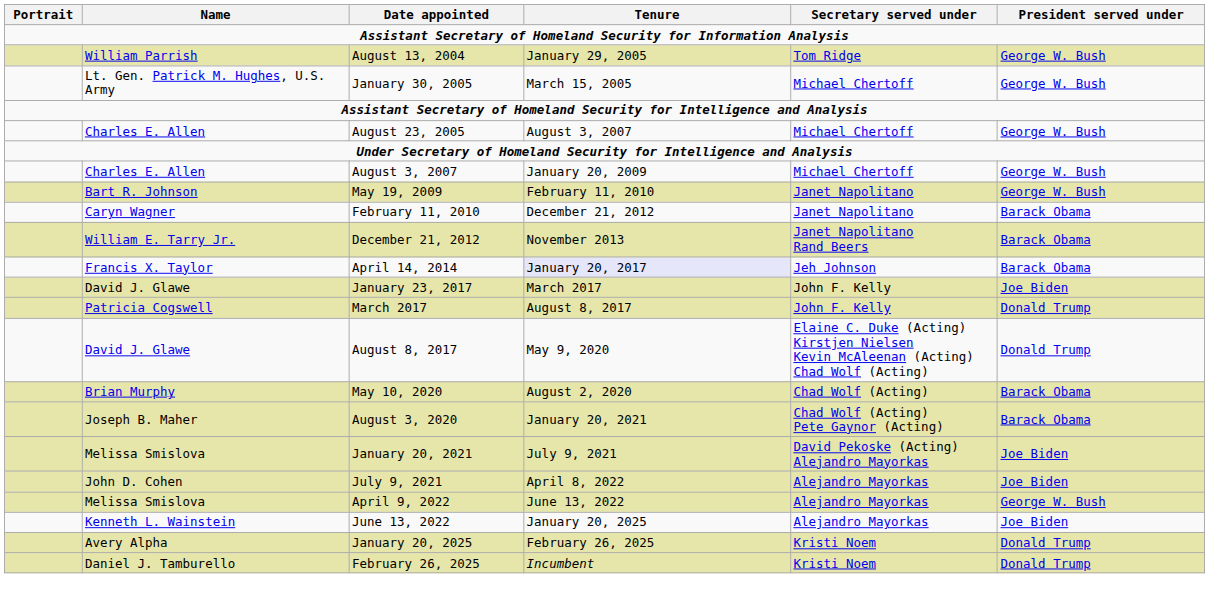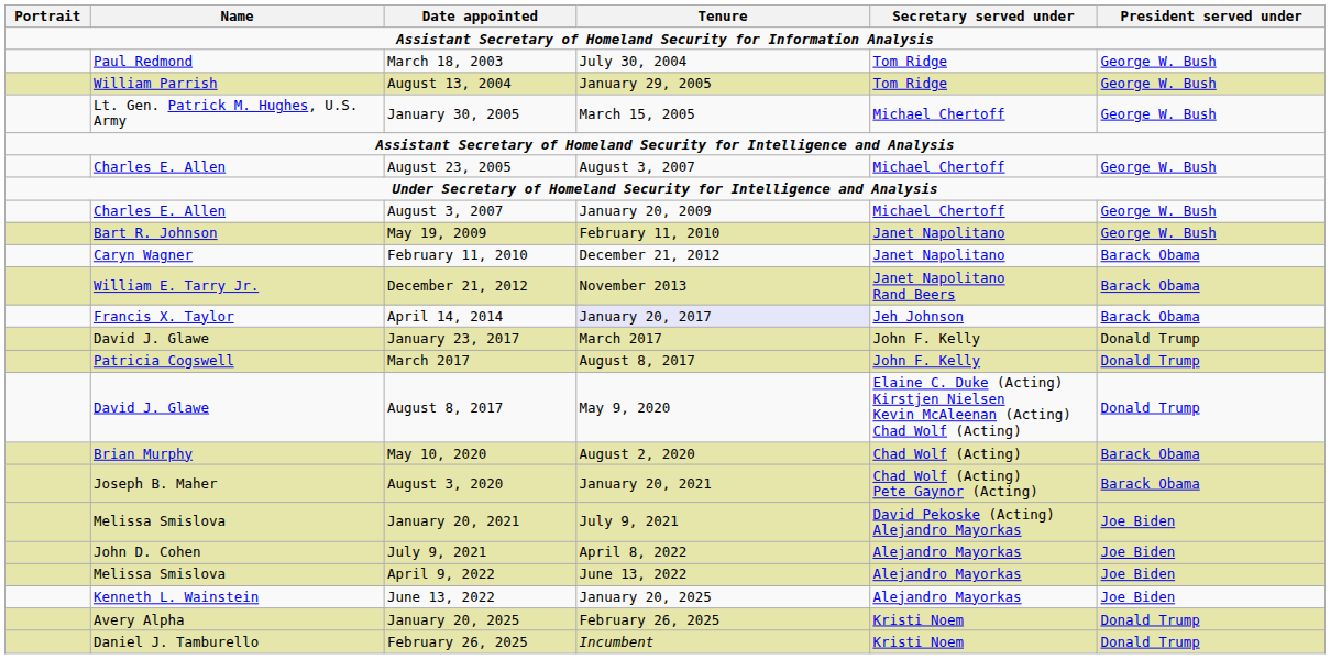+ row: Paul Redmond | March 18, 2003 | July 30, 2004 | Tom Ridge | George W. Bush
January 23, 2017 | President served under: Joe Biden -> Donald Trump
April 9, 2022 | President served under: George W. Bush -> Joe Biden
